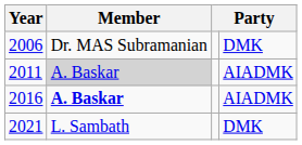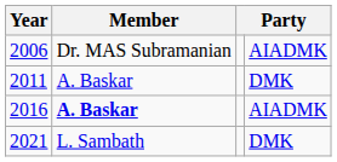2006 | column 4: DMK -> AIADMK
2011 | Member: lightgrey background -> no background
2011 | column 4: AIADMK -> DMK
